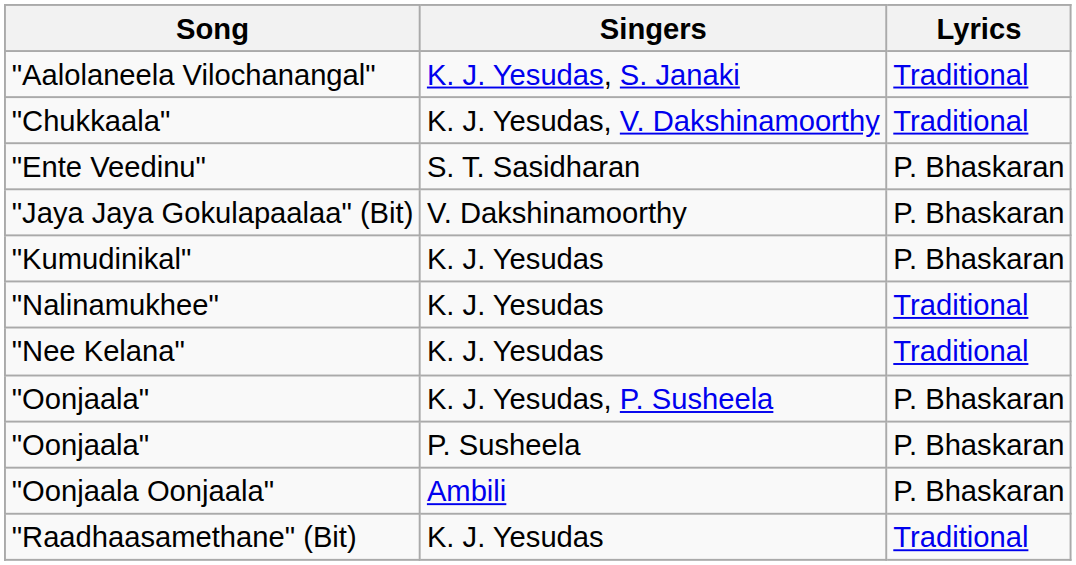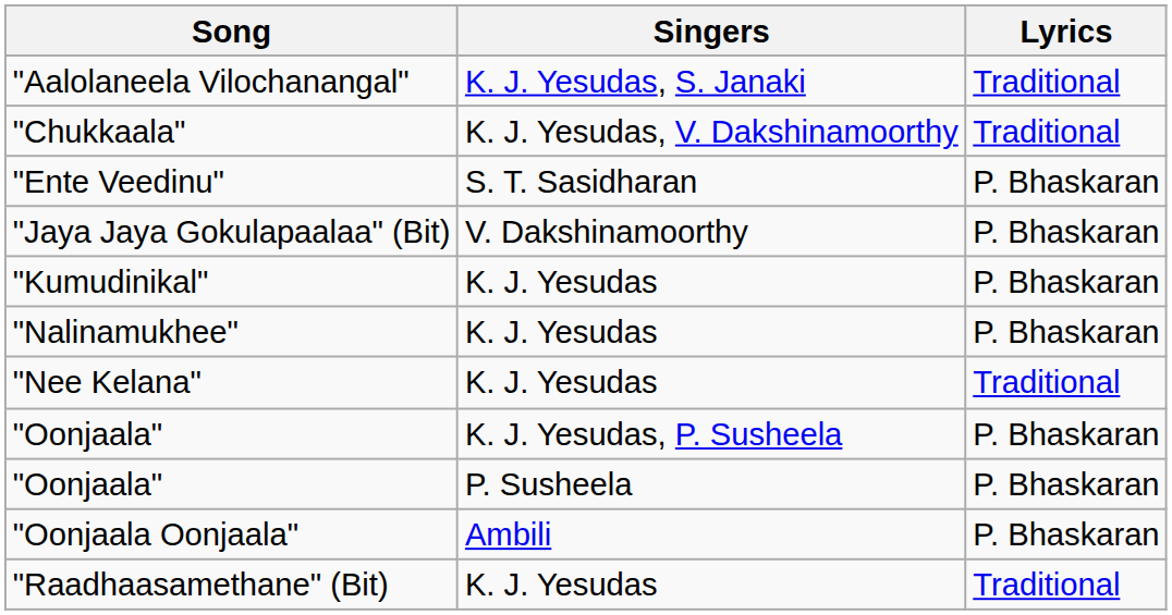"Nalinamukhee" | Lyrics: Traditional -> P. Bhaskaran
